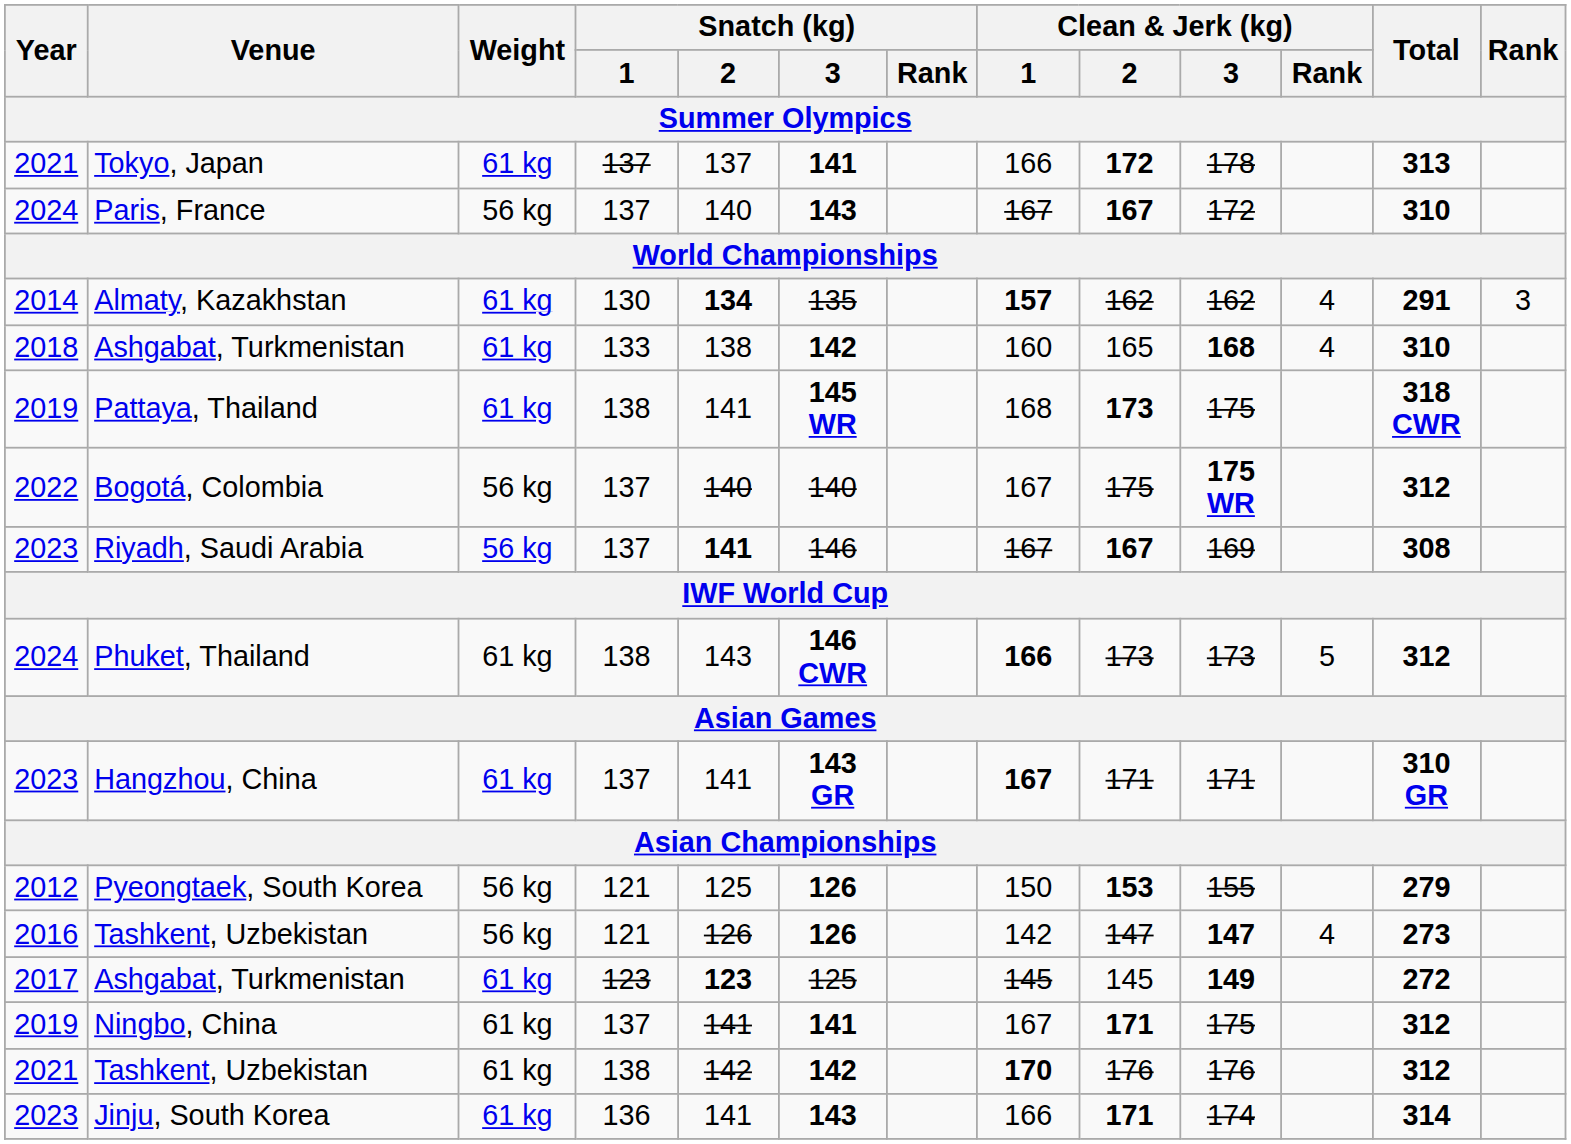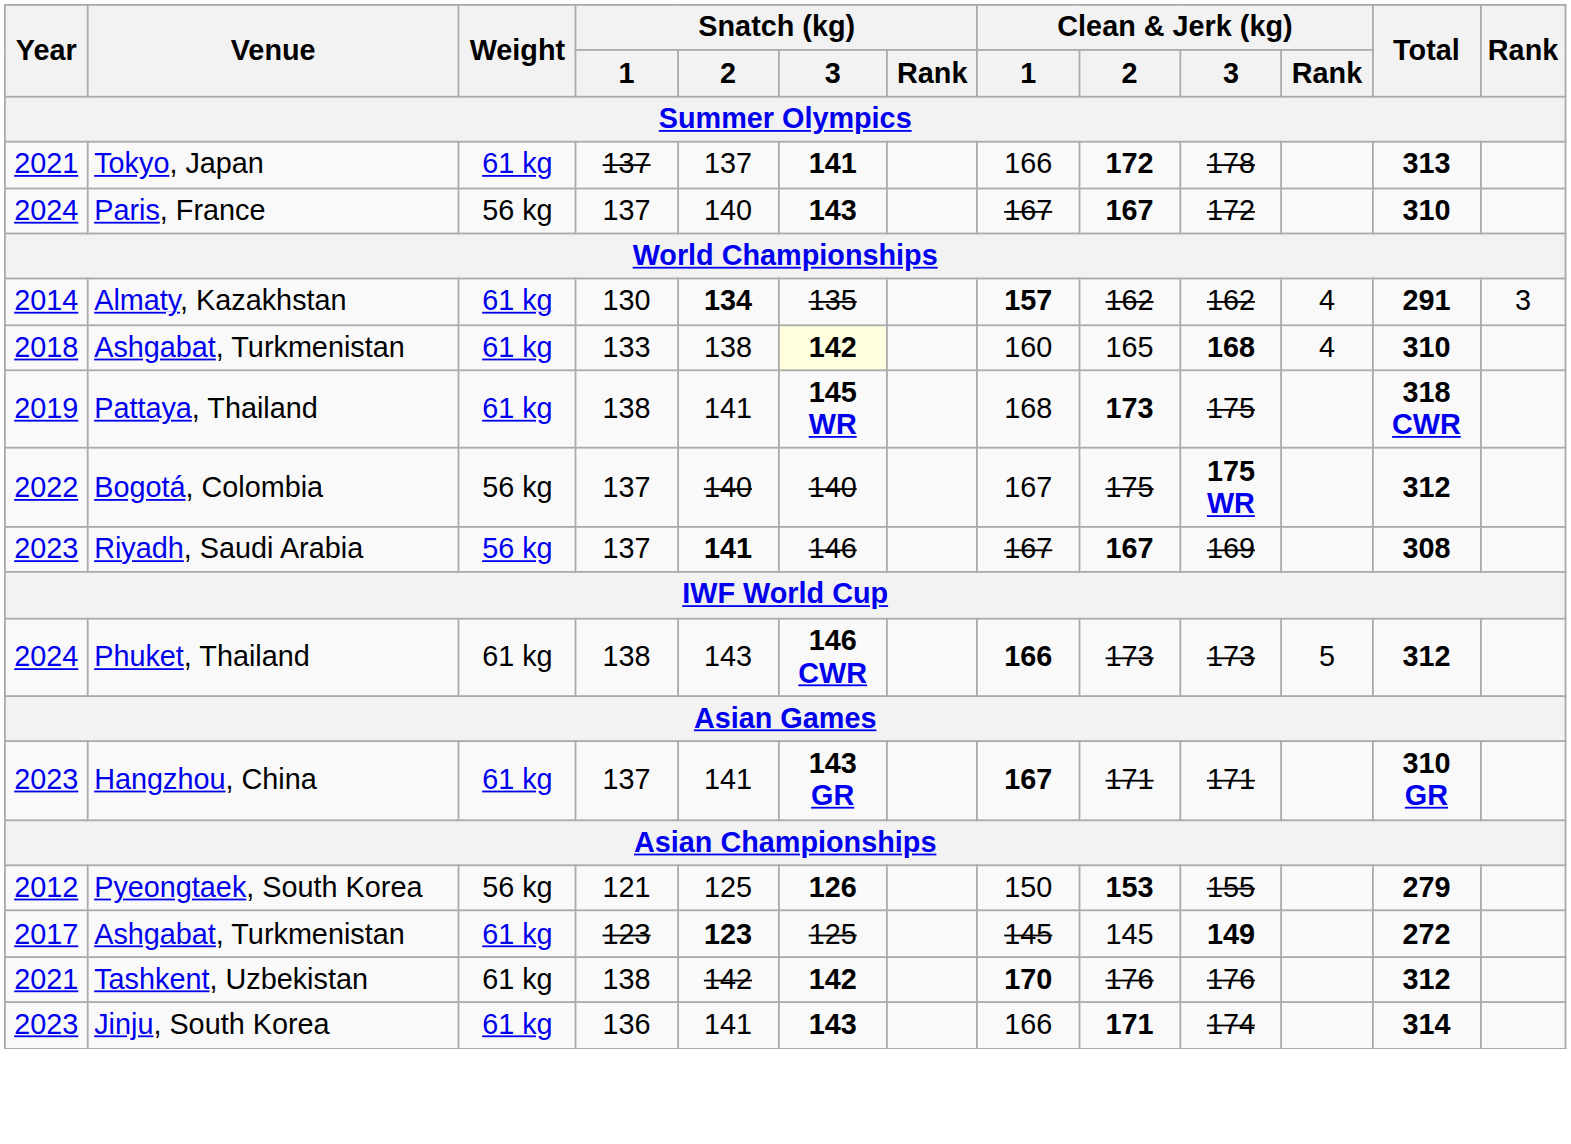2018 / Ashgabat, Turkmenistan | Snatch (kg) / 3: no background -> lightyellow background
- row: 2016 | Tashkent, Uzbekistan | 56 kg | 121 | 126 | 126 | 142 | 147 | 147 | 4 | 273
- row: 2019 | Ningbo, China | 61 kg | 137 | 141 | 141 | 167 | 171 | 175 | 312
